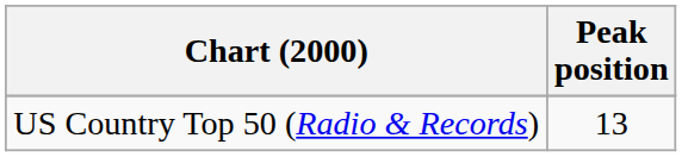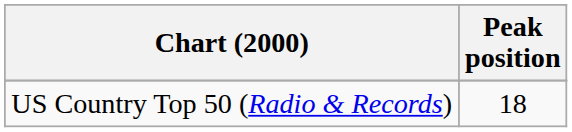US Country Top 50 (Radio & Records) | Peak position: 13 -> 18
